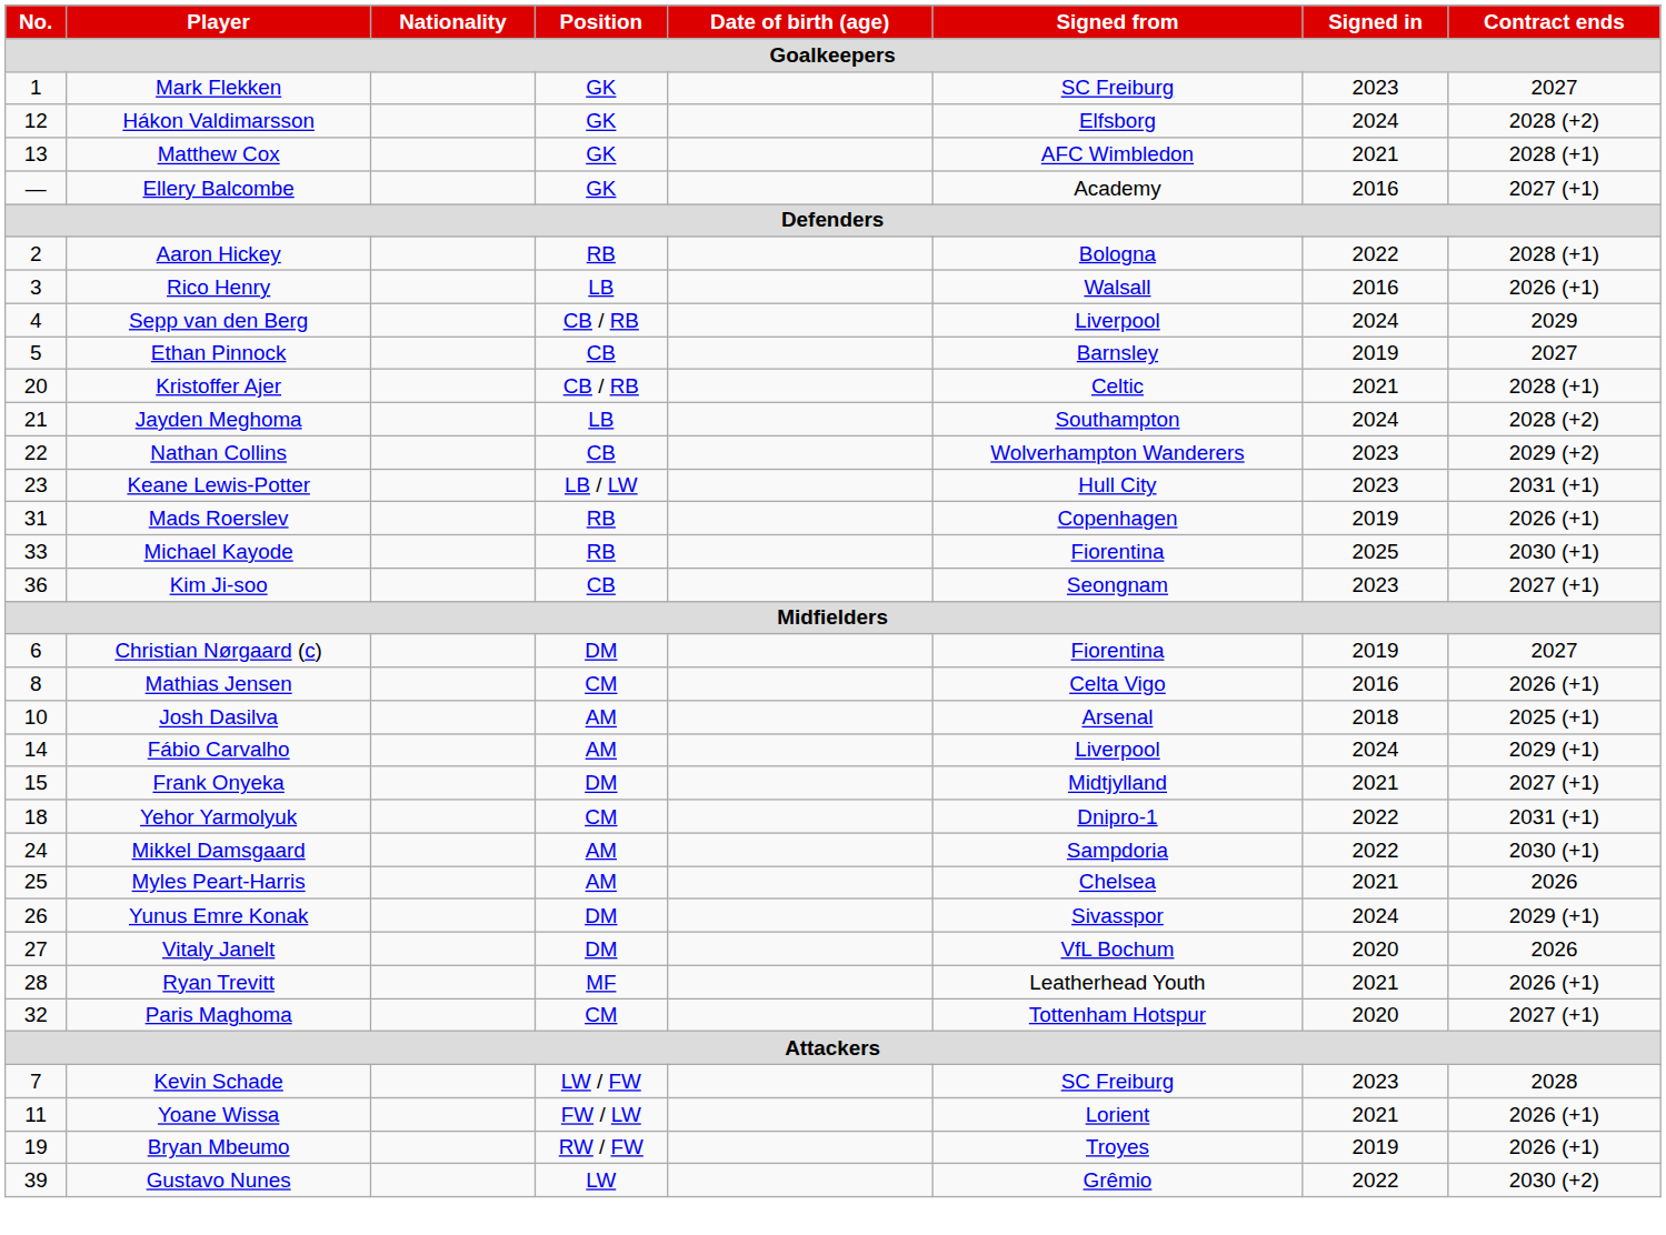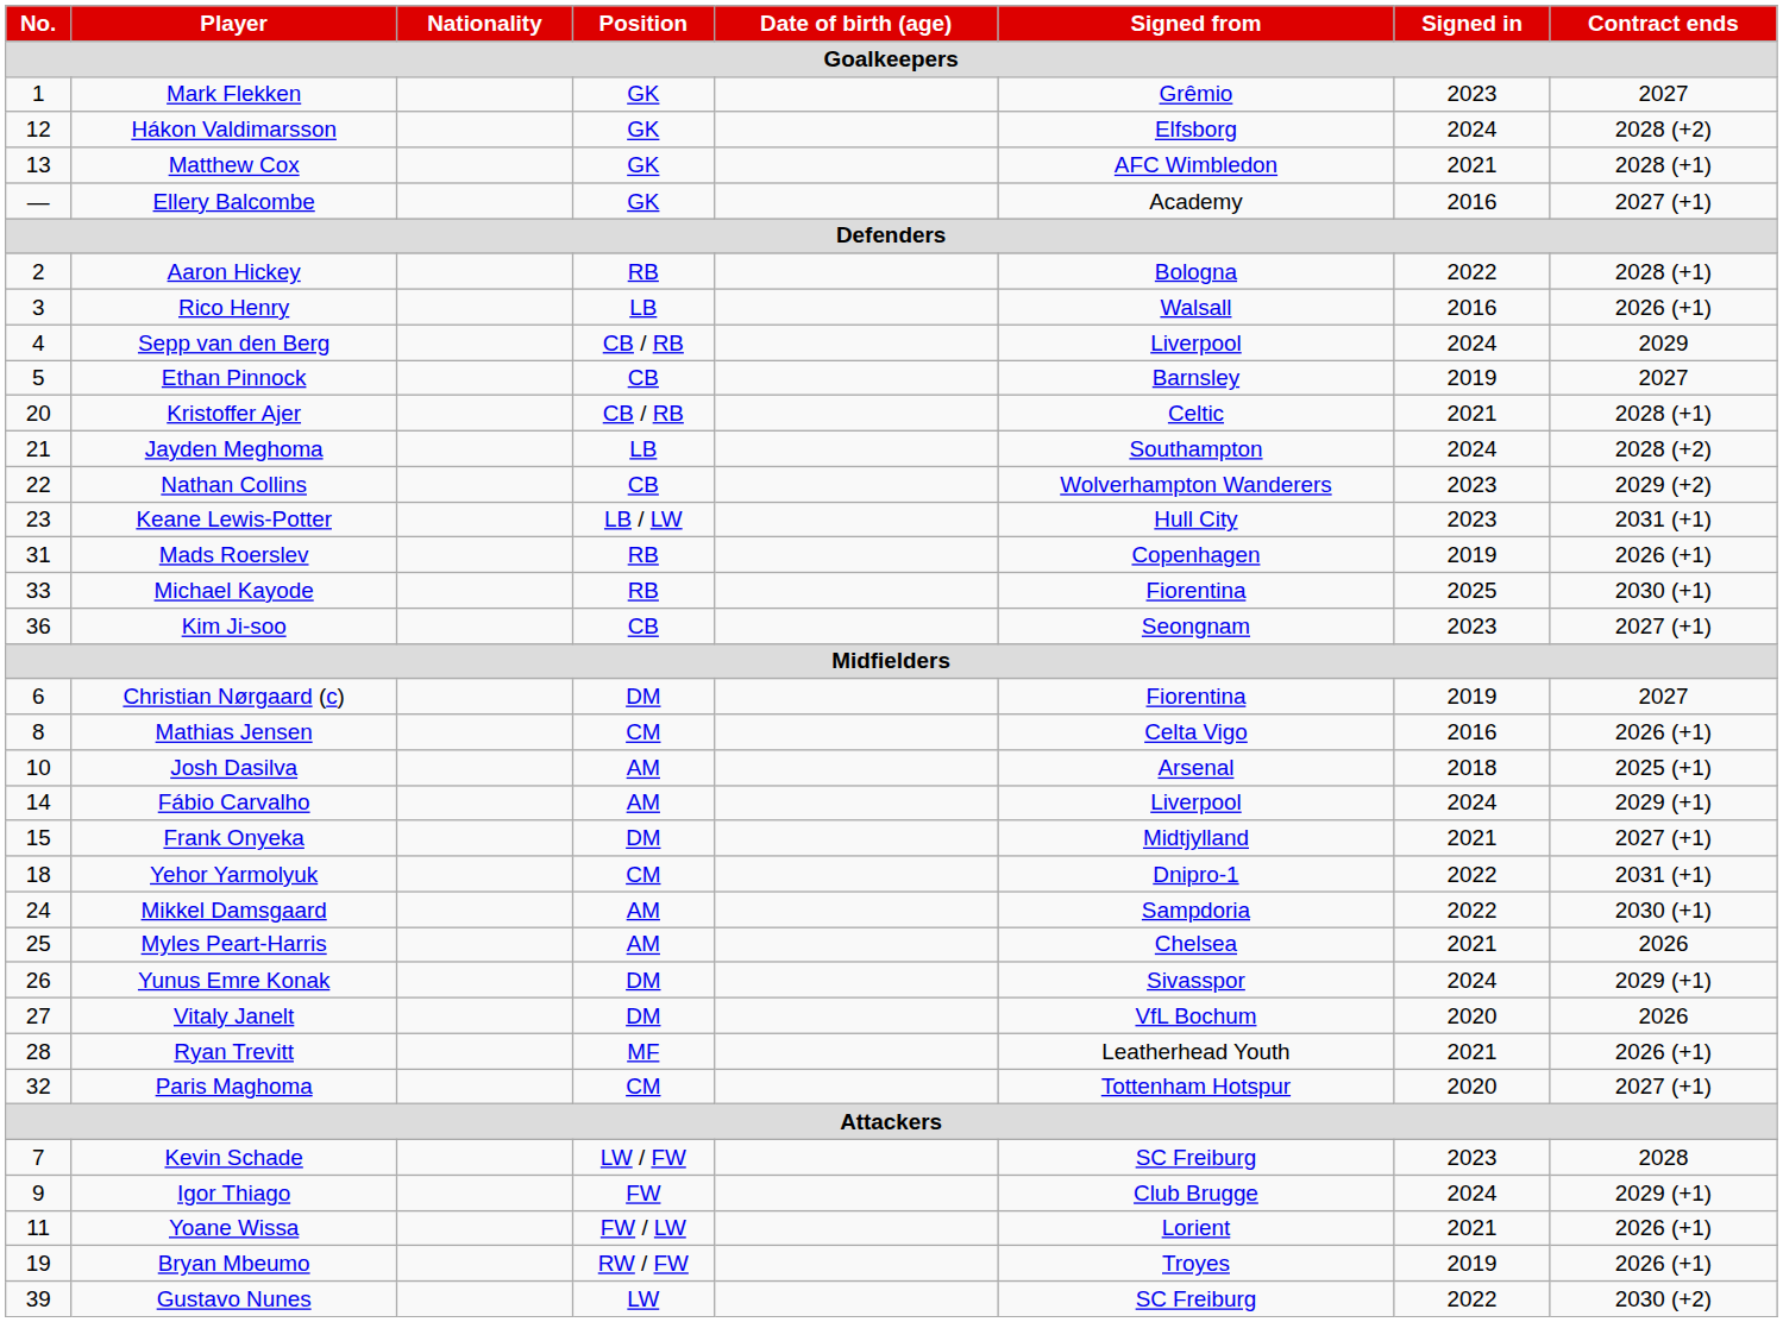Mark Flekken | Signed from: SC Freiburg -> Grêmio
+ row: 9 | Igor Thiago | FW | Club Brugge | 2024 | 2029 (+1)
Gustavo Nunes | Signed from: Grêmio -> SC Freiburg
